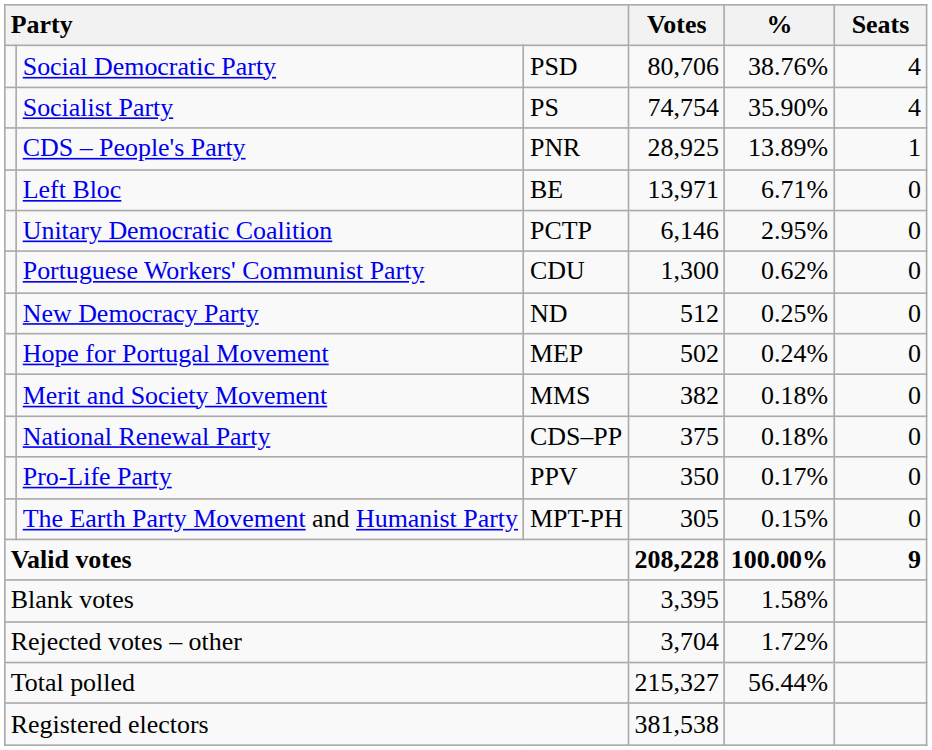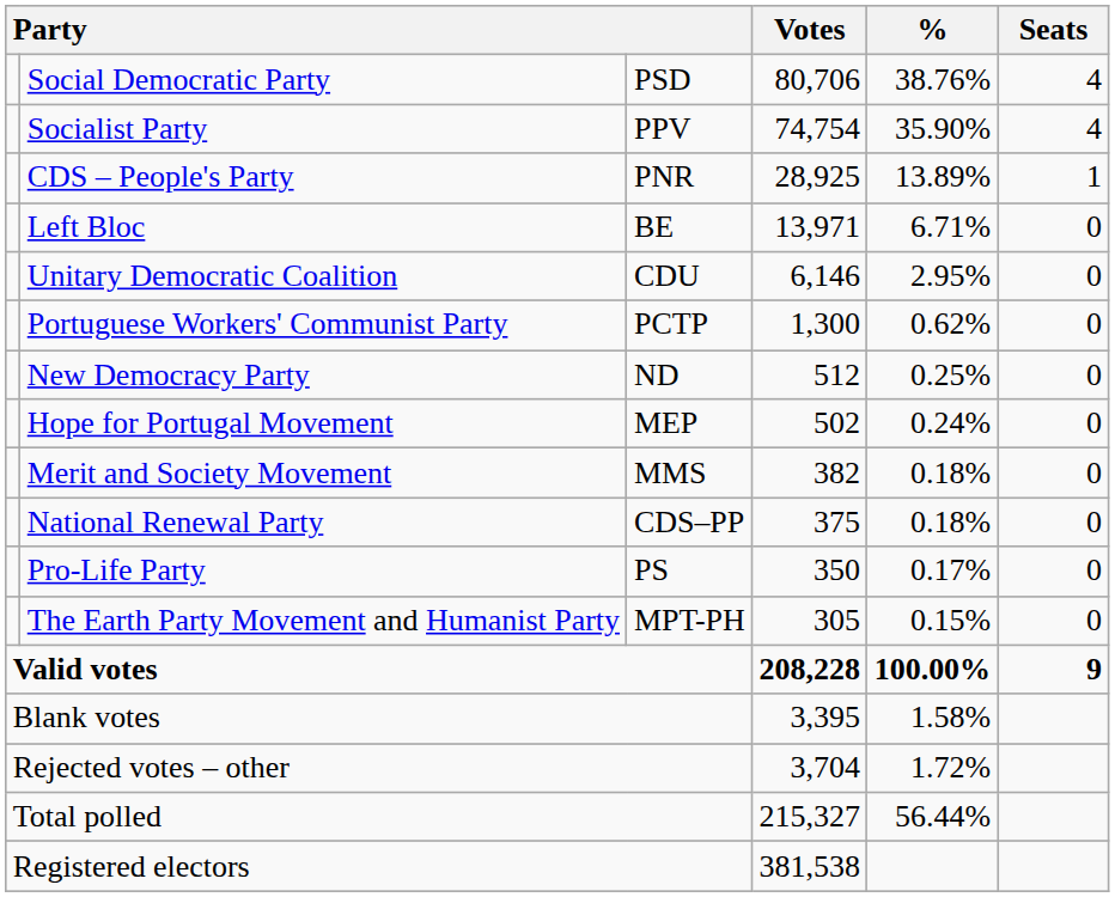Socialist Party | column 3: PS -> PPV
Unitary Democratic Coalition | column 3: PCTP -> CDU
Portuguese Workers' Communist Party | column 3: CDU -> PCTP
Pro-Life Party | column 3: PPV -> PS
